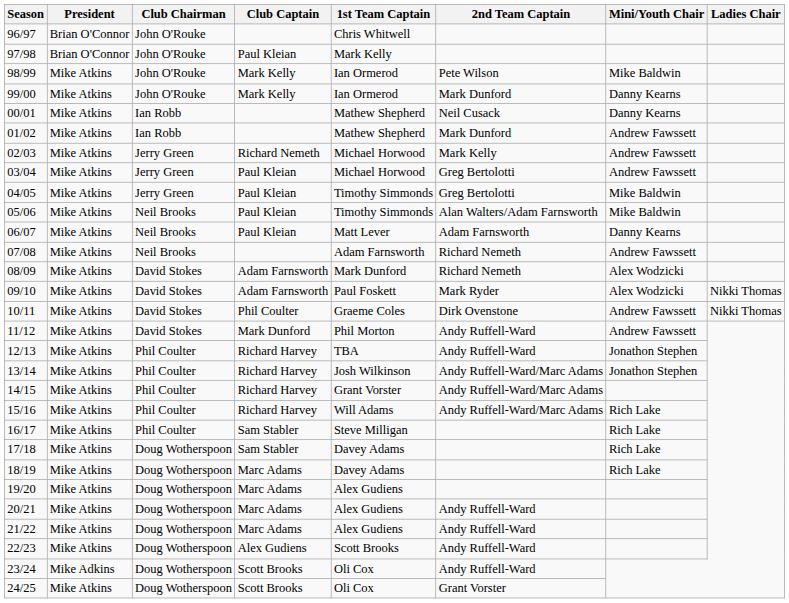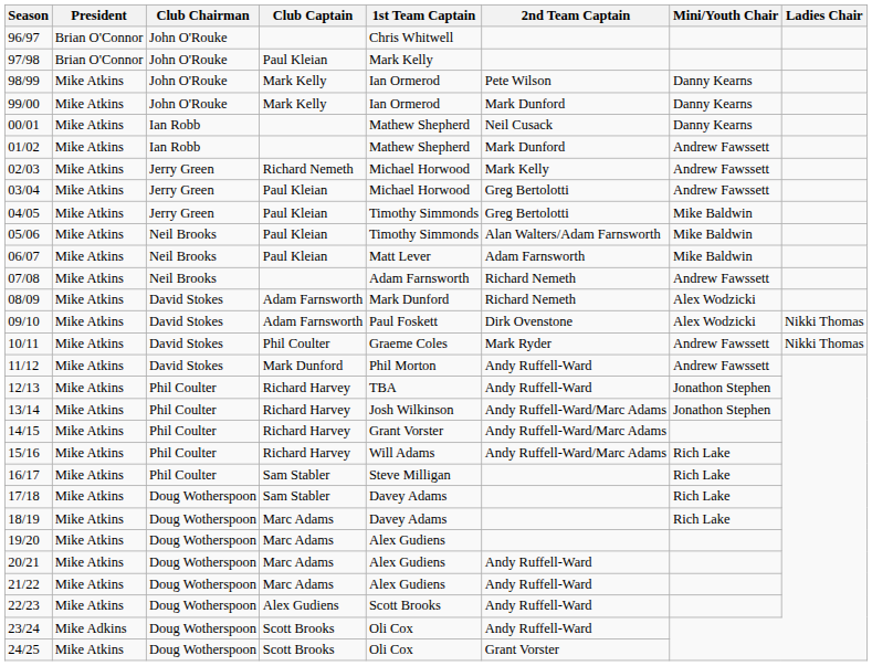98/99 | Mini/Youth Chair: Mike Baldwin -> Danny Kearns
06/07 | Mini/Youth Chair: Danny Kearns -> Mike Baldwin
09/10 | 2nd Team Captain: Mark Ryder -> Dirk Ovenstone
10/11 | 2nd Team Captain: Dirk Ovenstone -> Mark Ryder
